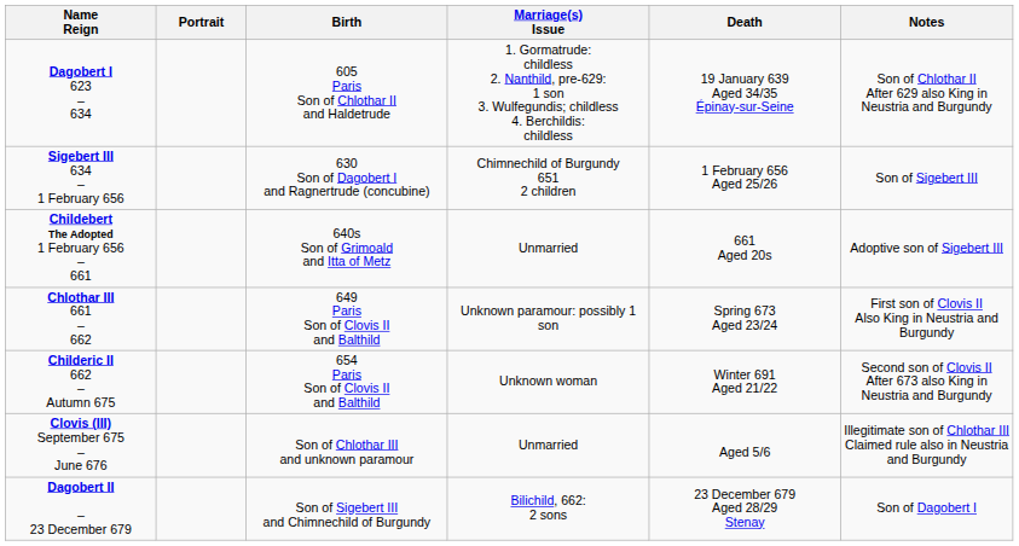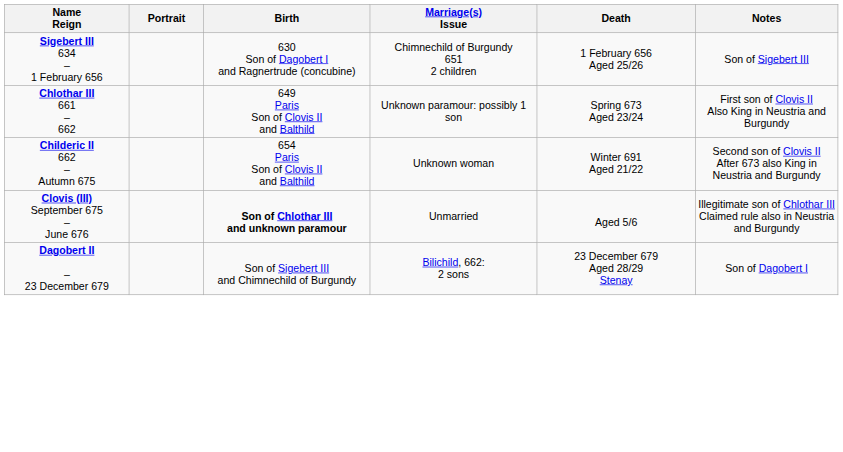- row: Dagobert I 623 – 634 | 605 Paris Son of Chlothar II and Haldetrude | 1. Gormatrude: childless 2. Nanthild, pre-629: 1 son 3. Wulfegundis; childless 4. Berchildis: childless | 19 January 639 Aged 34/35 Épinay-sur-Seine | Son of Chlothar II After 629 also King in Neustria and Burgundy
- row: Childebert The Adopted 1 February 656 – 661 | 640s Son of Grimoald and Itta of Metz | Unmarried | 661 Aged 20s | Adoptive son of Sigebert III
Clovis (III) September 675 – June 676 | Birth: normal -> bold
